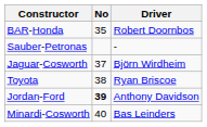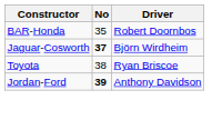- row: Sauber-Petronas | -
Jaguar-Cosworth | No: normal -> bold
- row: Minardi-Cosworth | 40 | Bas Leinders
